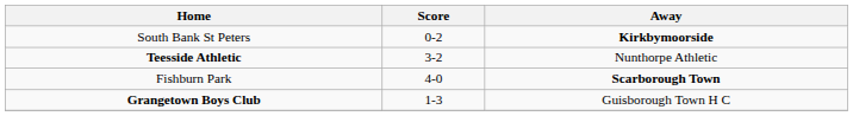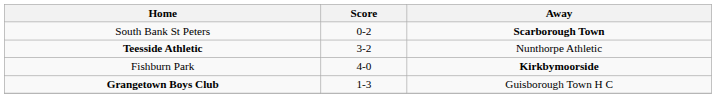South Bank St Peters | Away: Kirkbymoorside -> Scarborough Town
Fishburn Park | Away: Scarborough Town -> Kirkbymoorside
